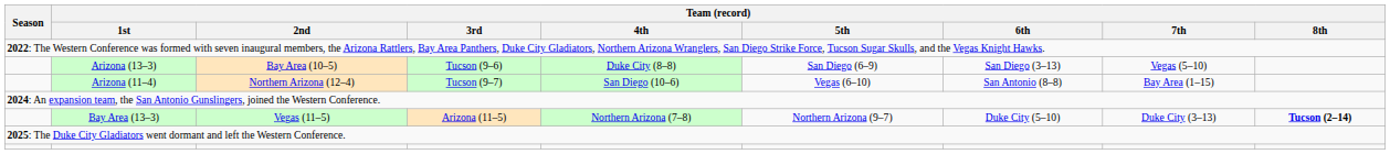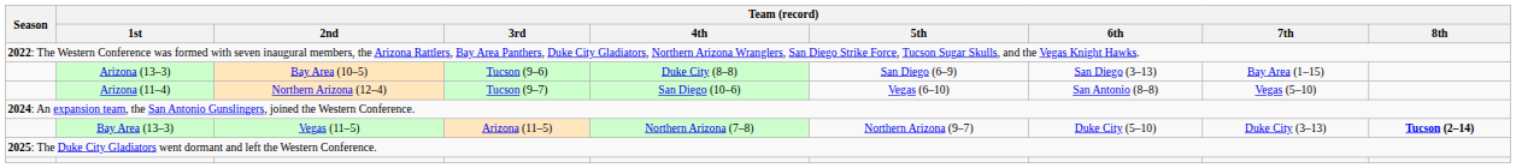Arizona (13–3) | Team (record) / 7th: Vegas (5–10) -> Bay Area (1–15)
Arizona (11–4) | Team (record) / 7th: Bay Area (1–15) -> Vegas (5–10)
